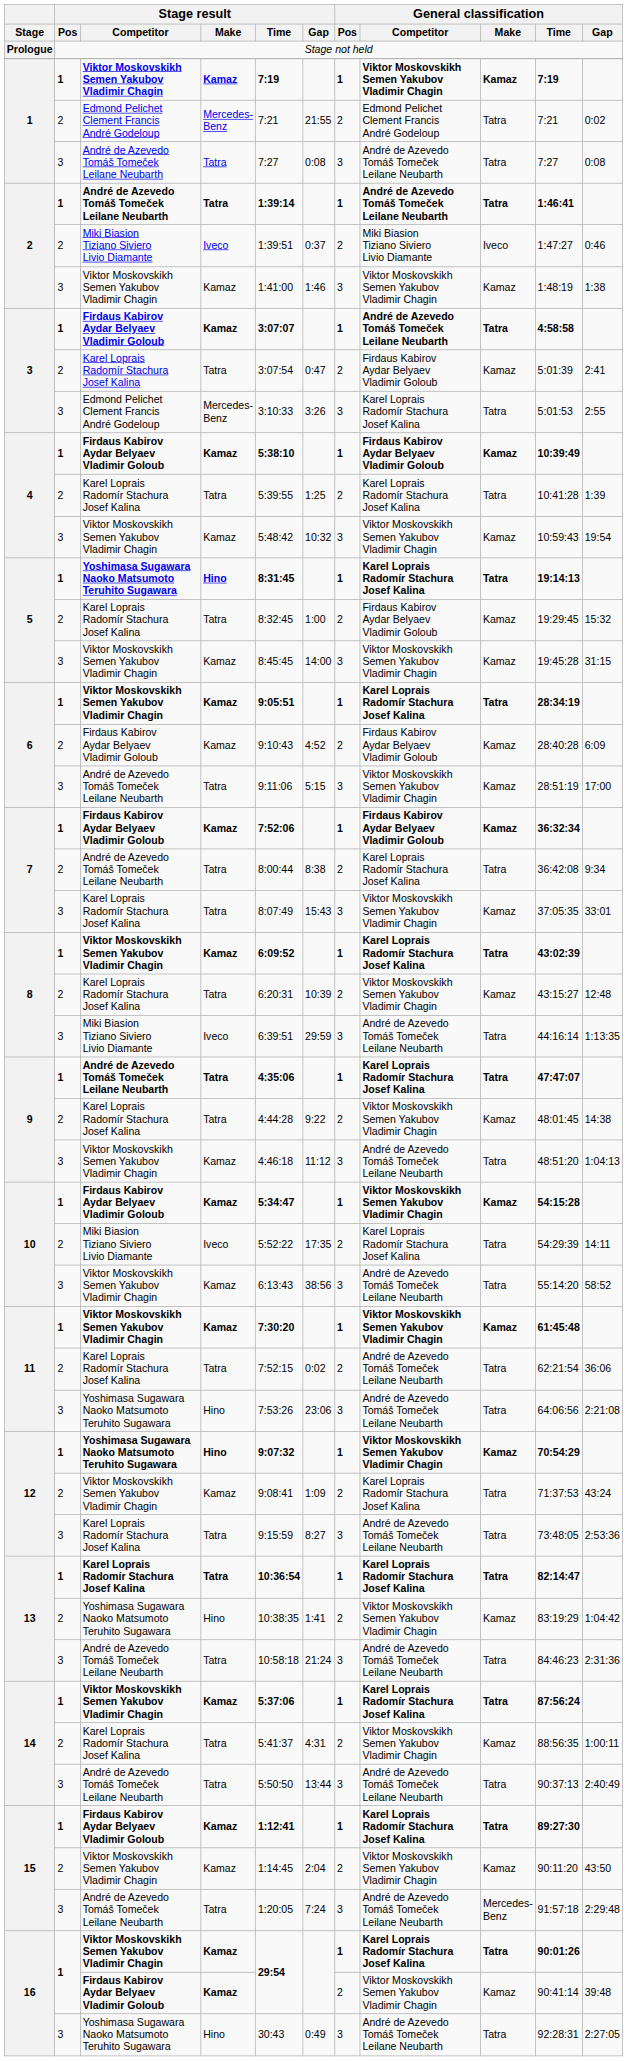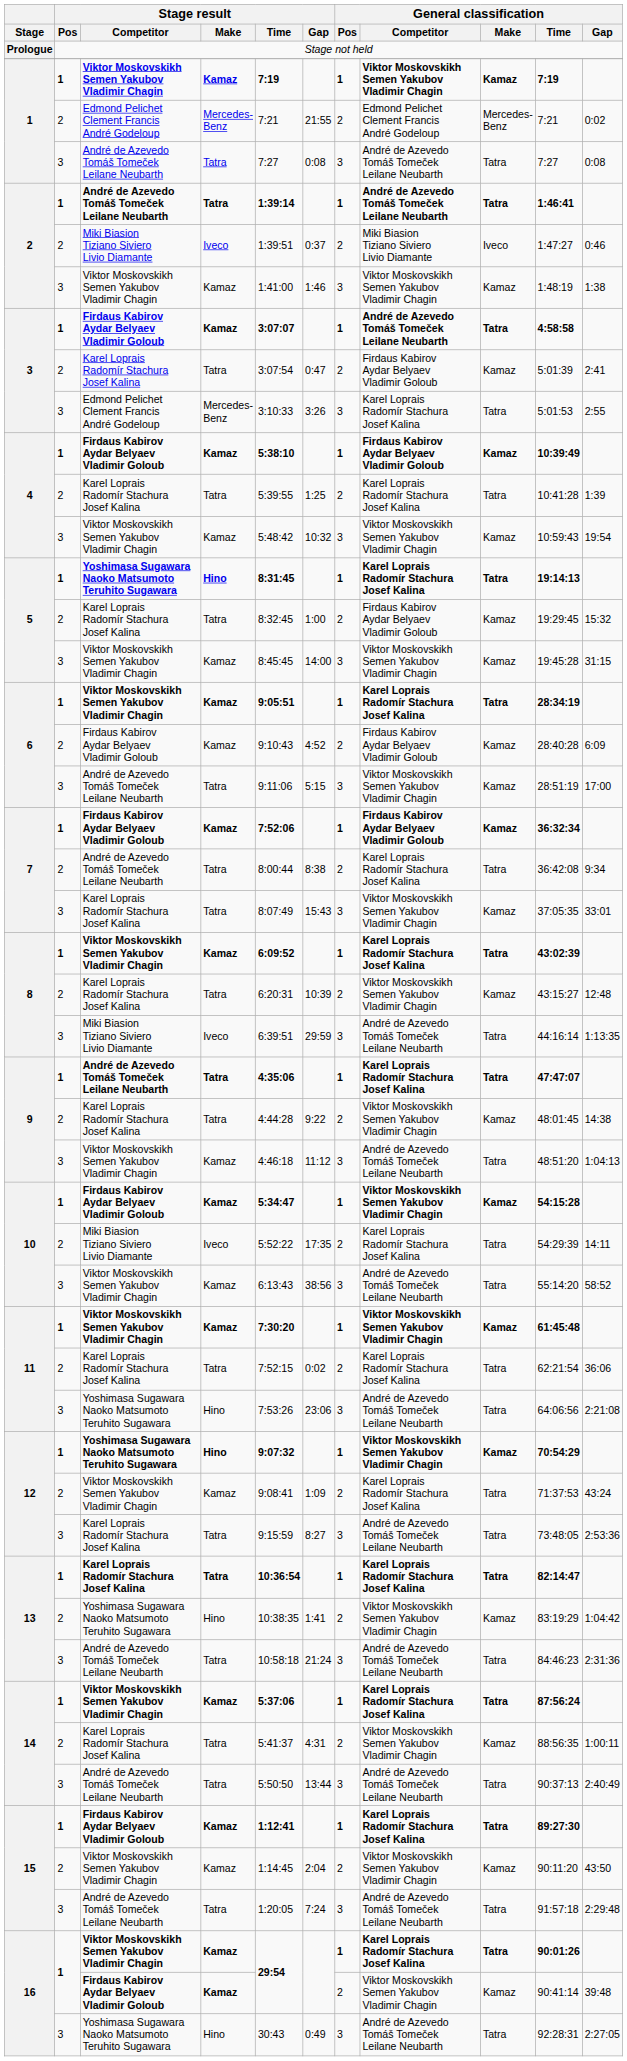1 / Edmond Pelichet Clement Francis André Godeloup | General classification / Make: Tatra -> Mercedes-Benz
11 / Karel Loprais Radomír Stachura Josef Kalina | General classification / Competitor: André de Azevedo Tomáš Tomeček Leilane Neubarth -> Karel Loprais Radomír Stachura Josef Kalina
15 / André de Azevedo Tomáš Tomeček Leilane Neubarth | General classification / Make: Mercedes-Benz -> Tatra
